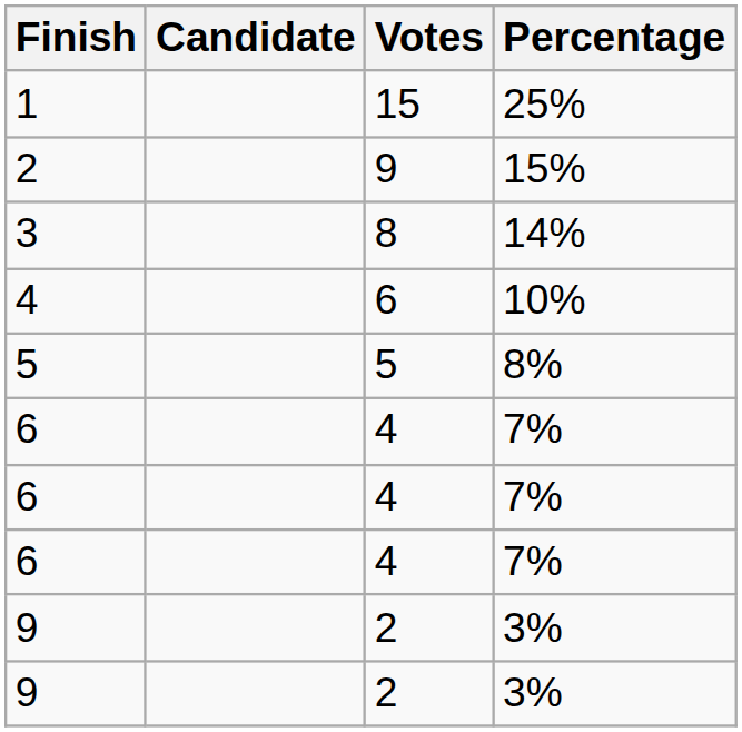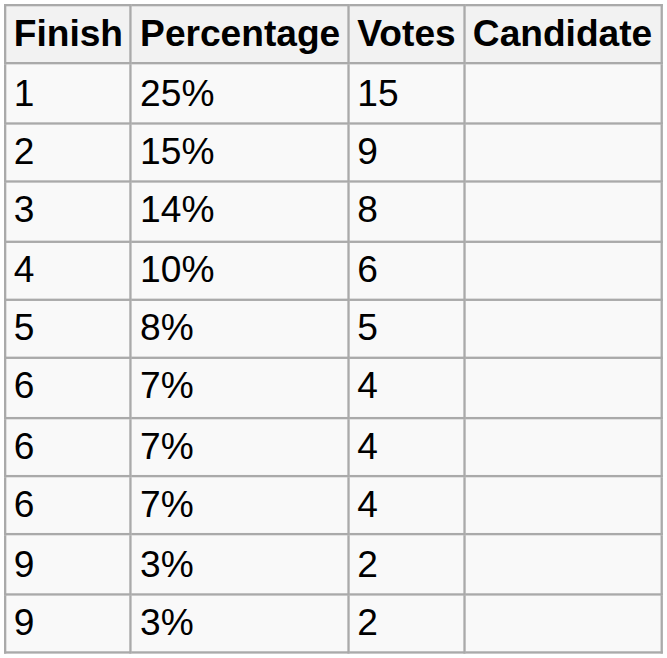columns swapped: Candidate <-> Percentage
